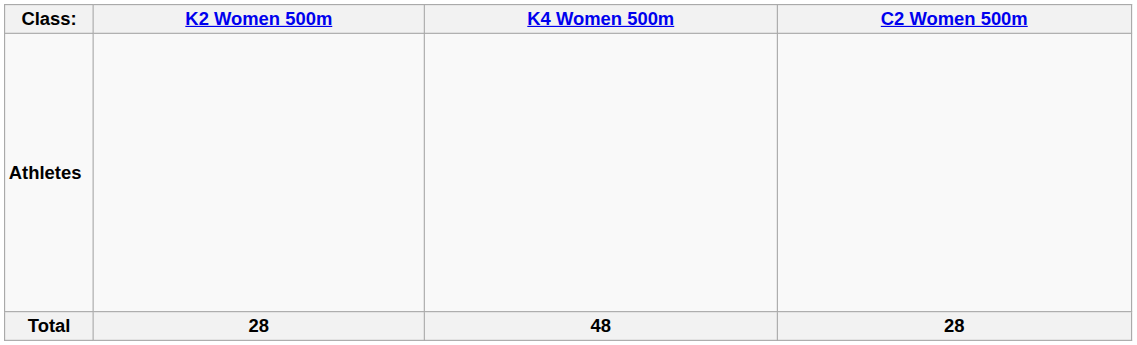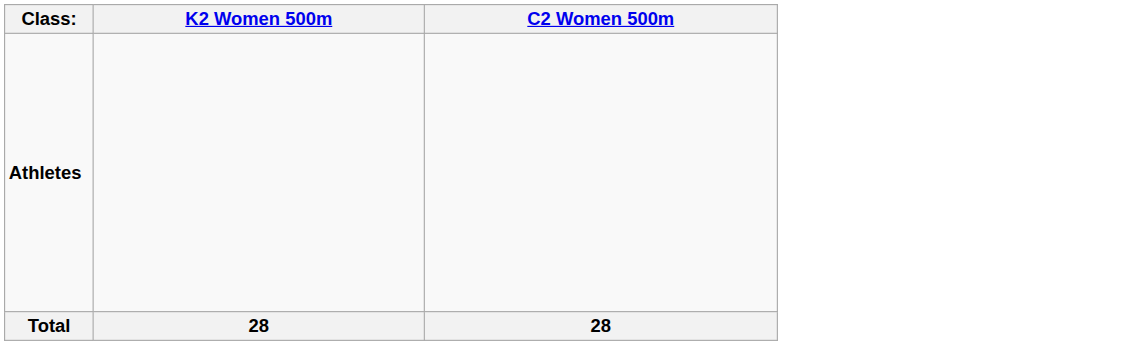- column: K4 Women 500m | 48
